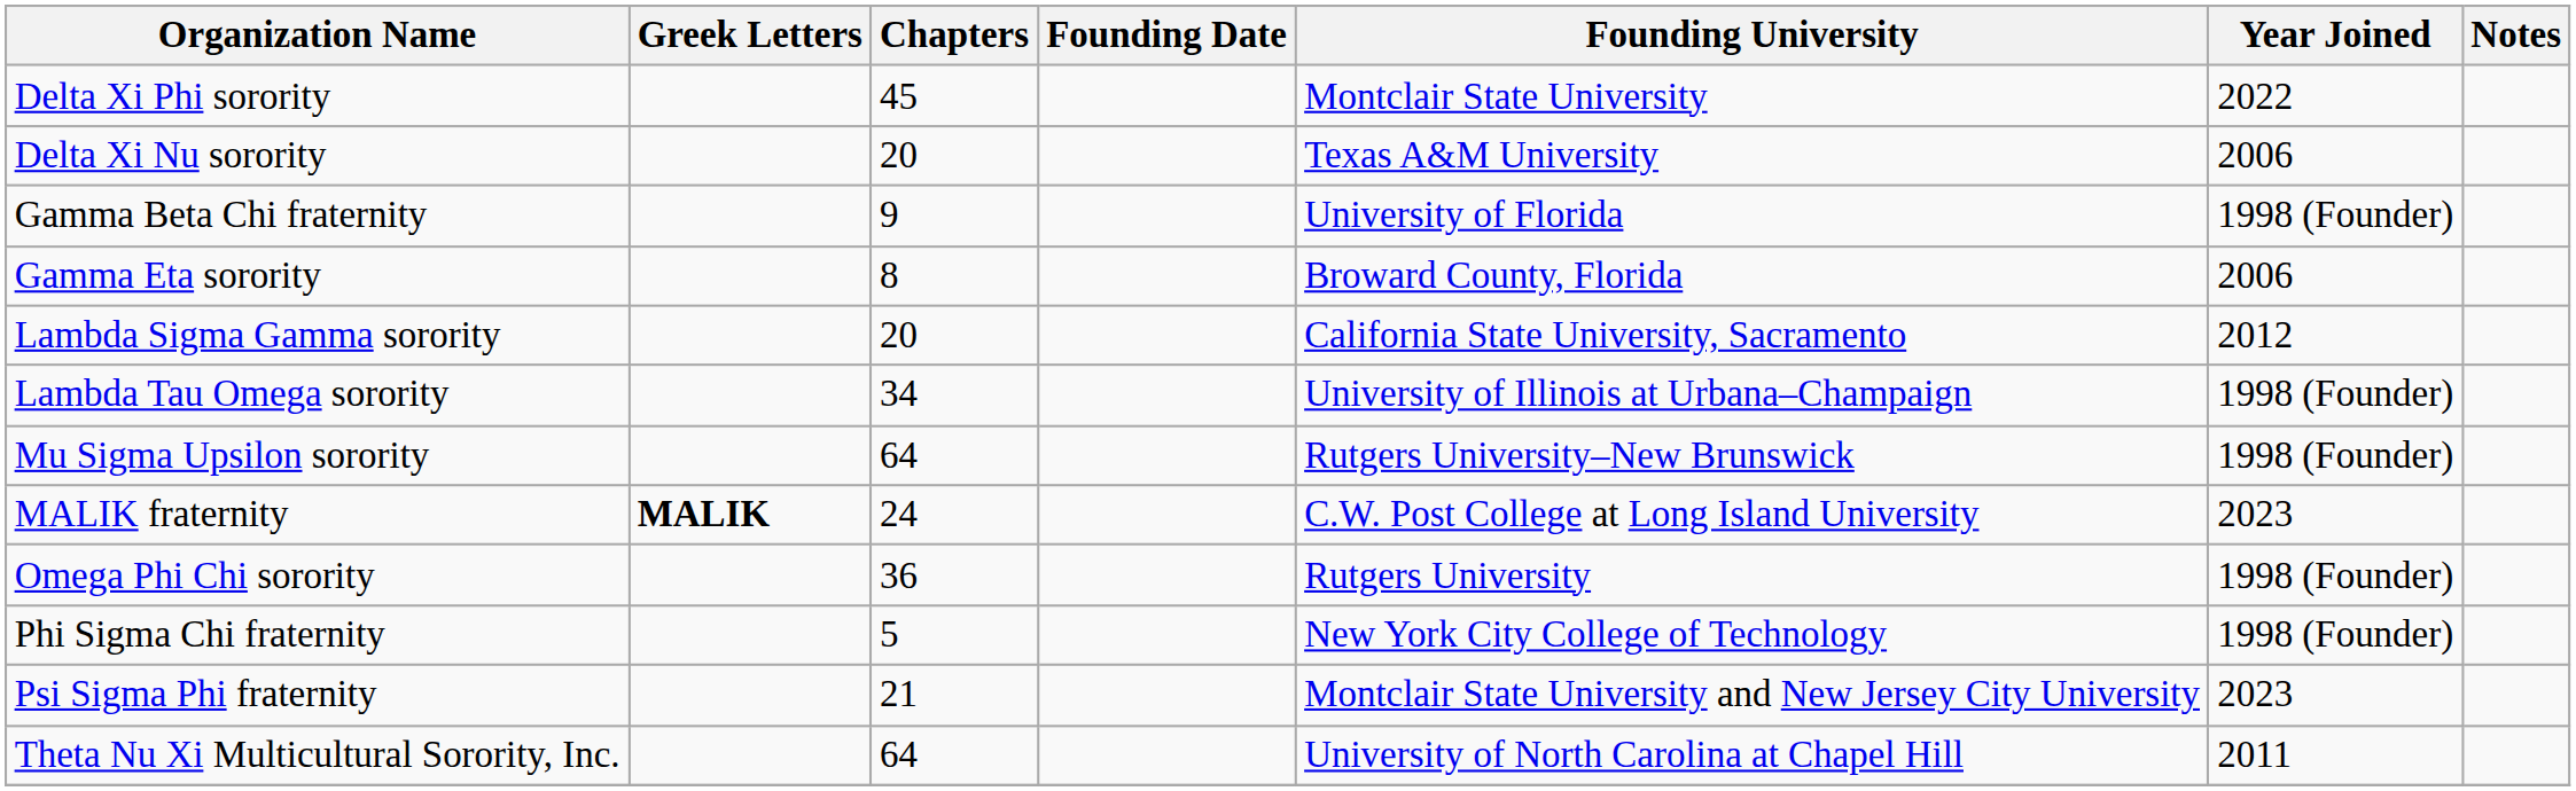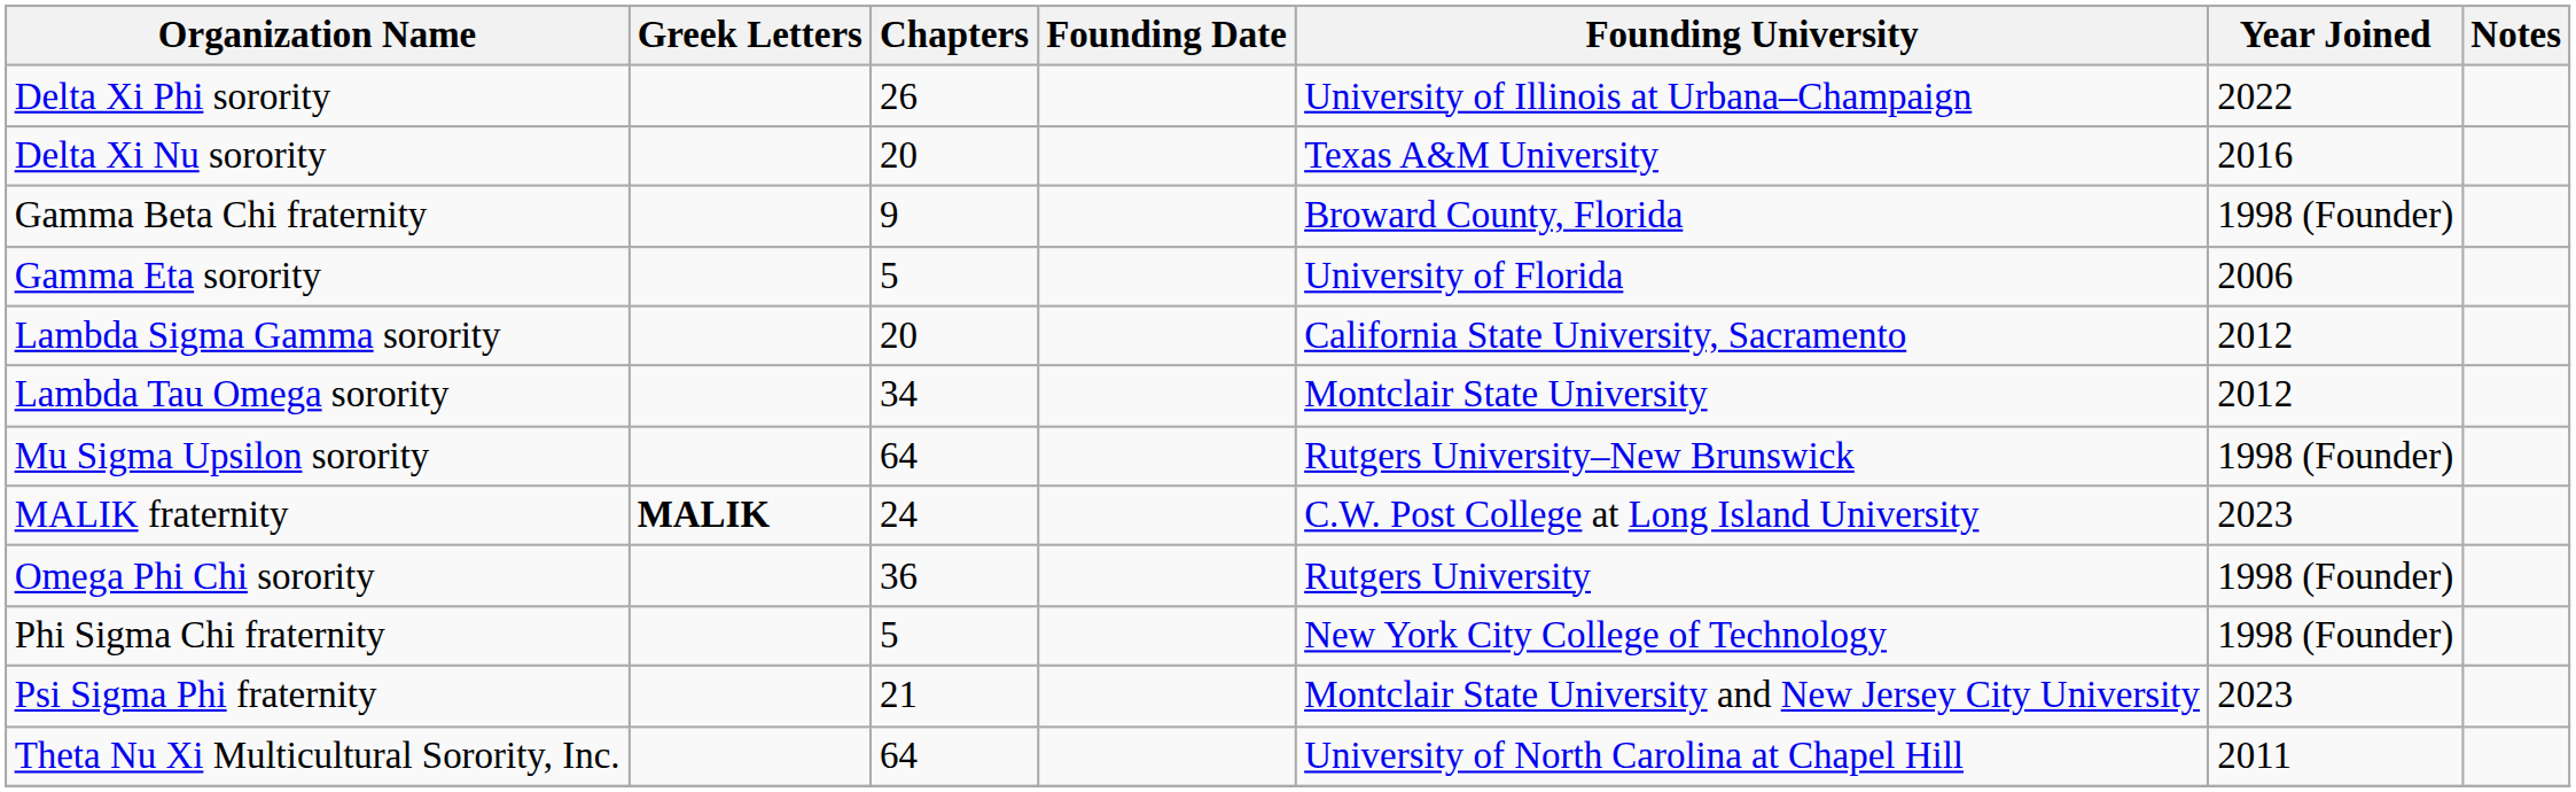Delta Xi Phi sorority | Chapters: 45 -> 26
Delta Xi Phi sorority | Founding University: Montclair State University -> University of Illinois at Urbana–Champaign
Delta Xi Nu sorority | Year Joined: 2006 -> 2016
Gamma Beta Chi fraternity | Founding University: University of Florida -> Broward County, Florida
Gamma Eta sorority | Chapters: 8 -> 5
Gamma Eta sorority | Founding University: Broward County, Florida -> University of Florida
Lambda Tau Omega sorority | Founding University: University of Illinois at Urbana–Champaign -> Montclair State University
Lambda Tau Omega sorority | Year Joined: 1998 (Founder) -> 2012
